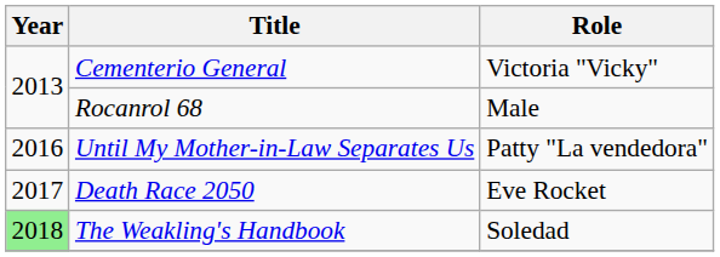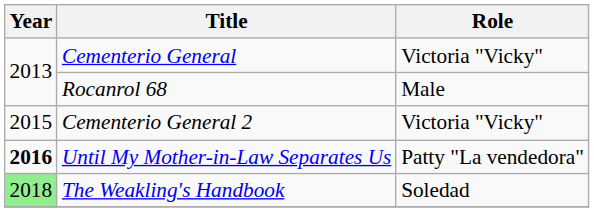+ row: 2015 | Cementerio General 2 | Victoria "Vicky"
Until My Mother-in-Law Separates Us | Year: normal -> bold
- row: 2017 | Death Race 2050 | Eve Rocket
